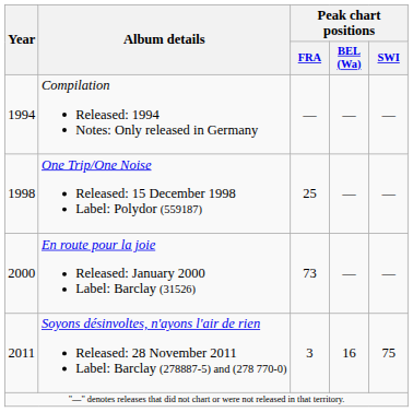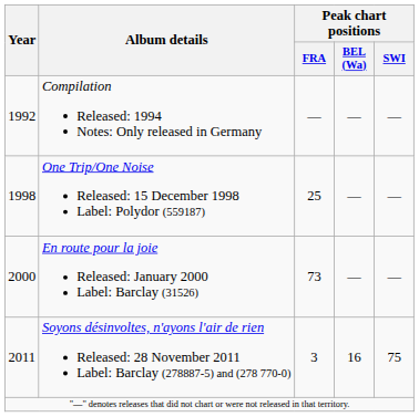Compilation Released: 1994 Notes: Only released in Germany | Year: 1994 -> 1992
